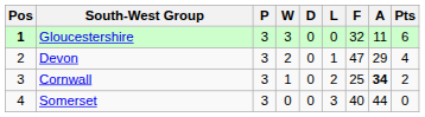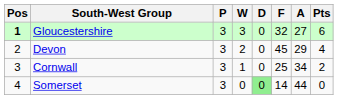- column: L | 0 | 1 | 2 | 3
Gloucestershire | A: 11 -> 27
Devon | F: 47 -> 45
Cornwall | A: bold -> normal
Somerset | D: no background -> lightgreen background
Somerset | F: 40 -> 14
